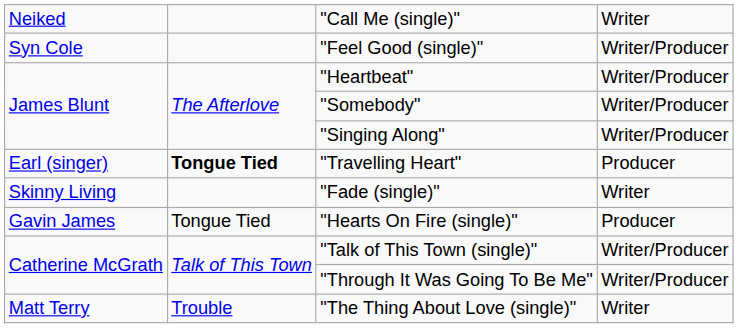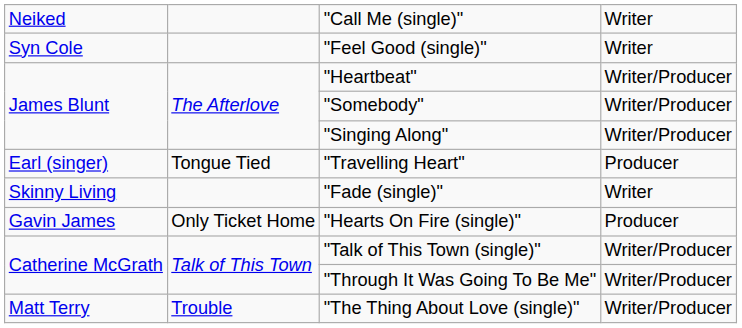"Feel Good (single)" | column 4: Writer/Producer -> Writer
"Travelling Heart" | column 2: bold -> normal
"Hearts On Fire (single)" | column 2: Tongue Tied -> Only Ticket Home
"The Thing About Love (single)" | column 4: Writer -> Writer/Producer
